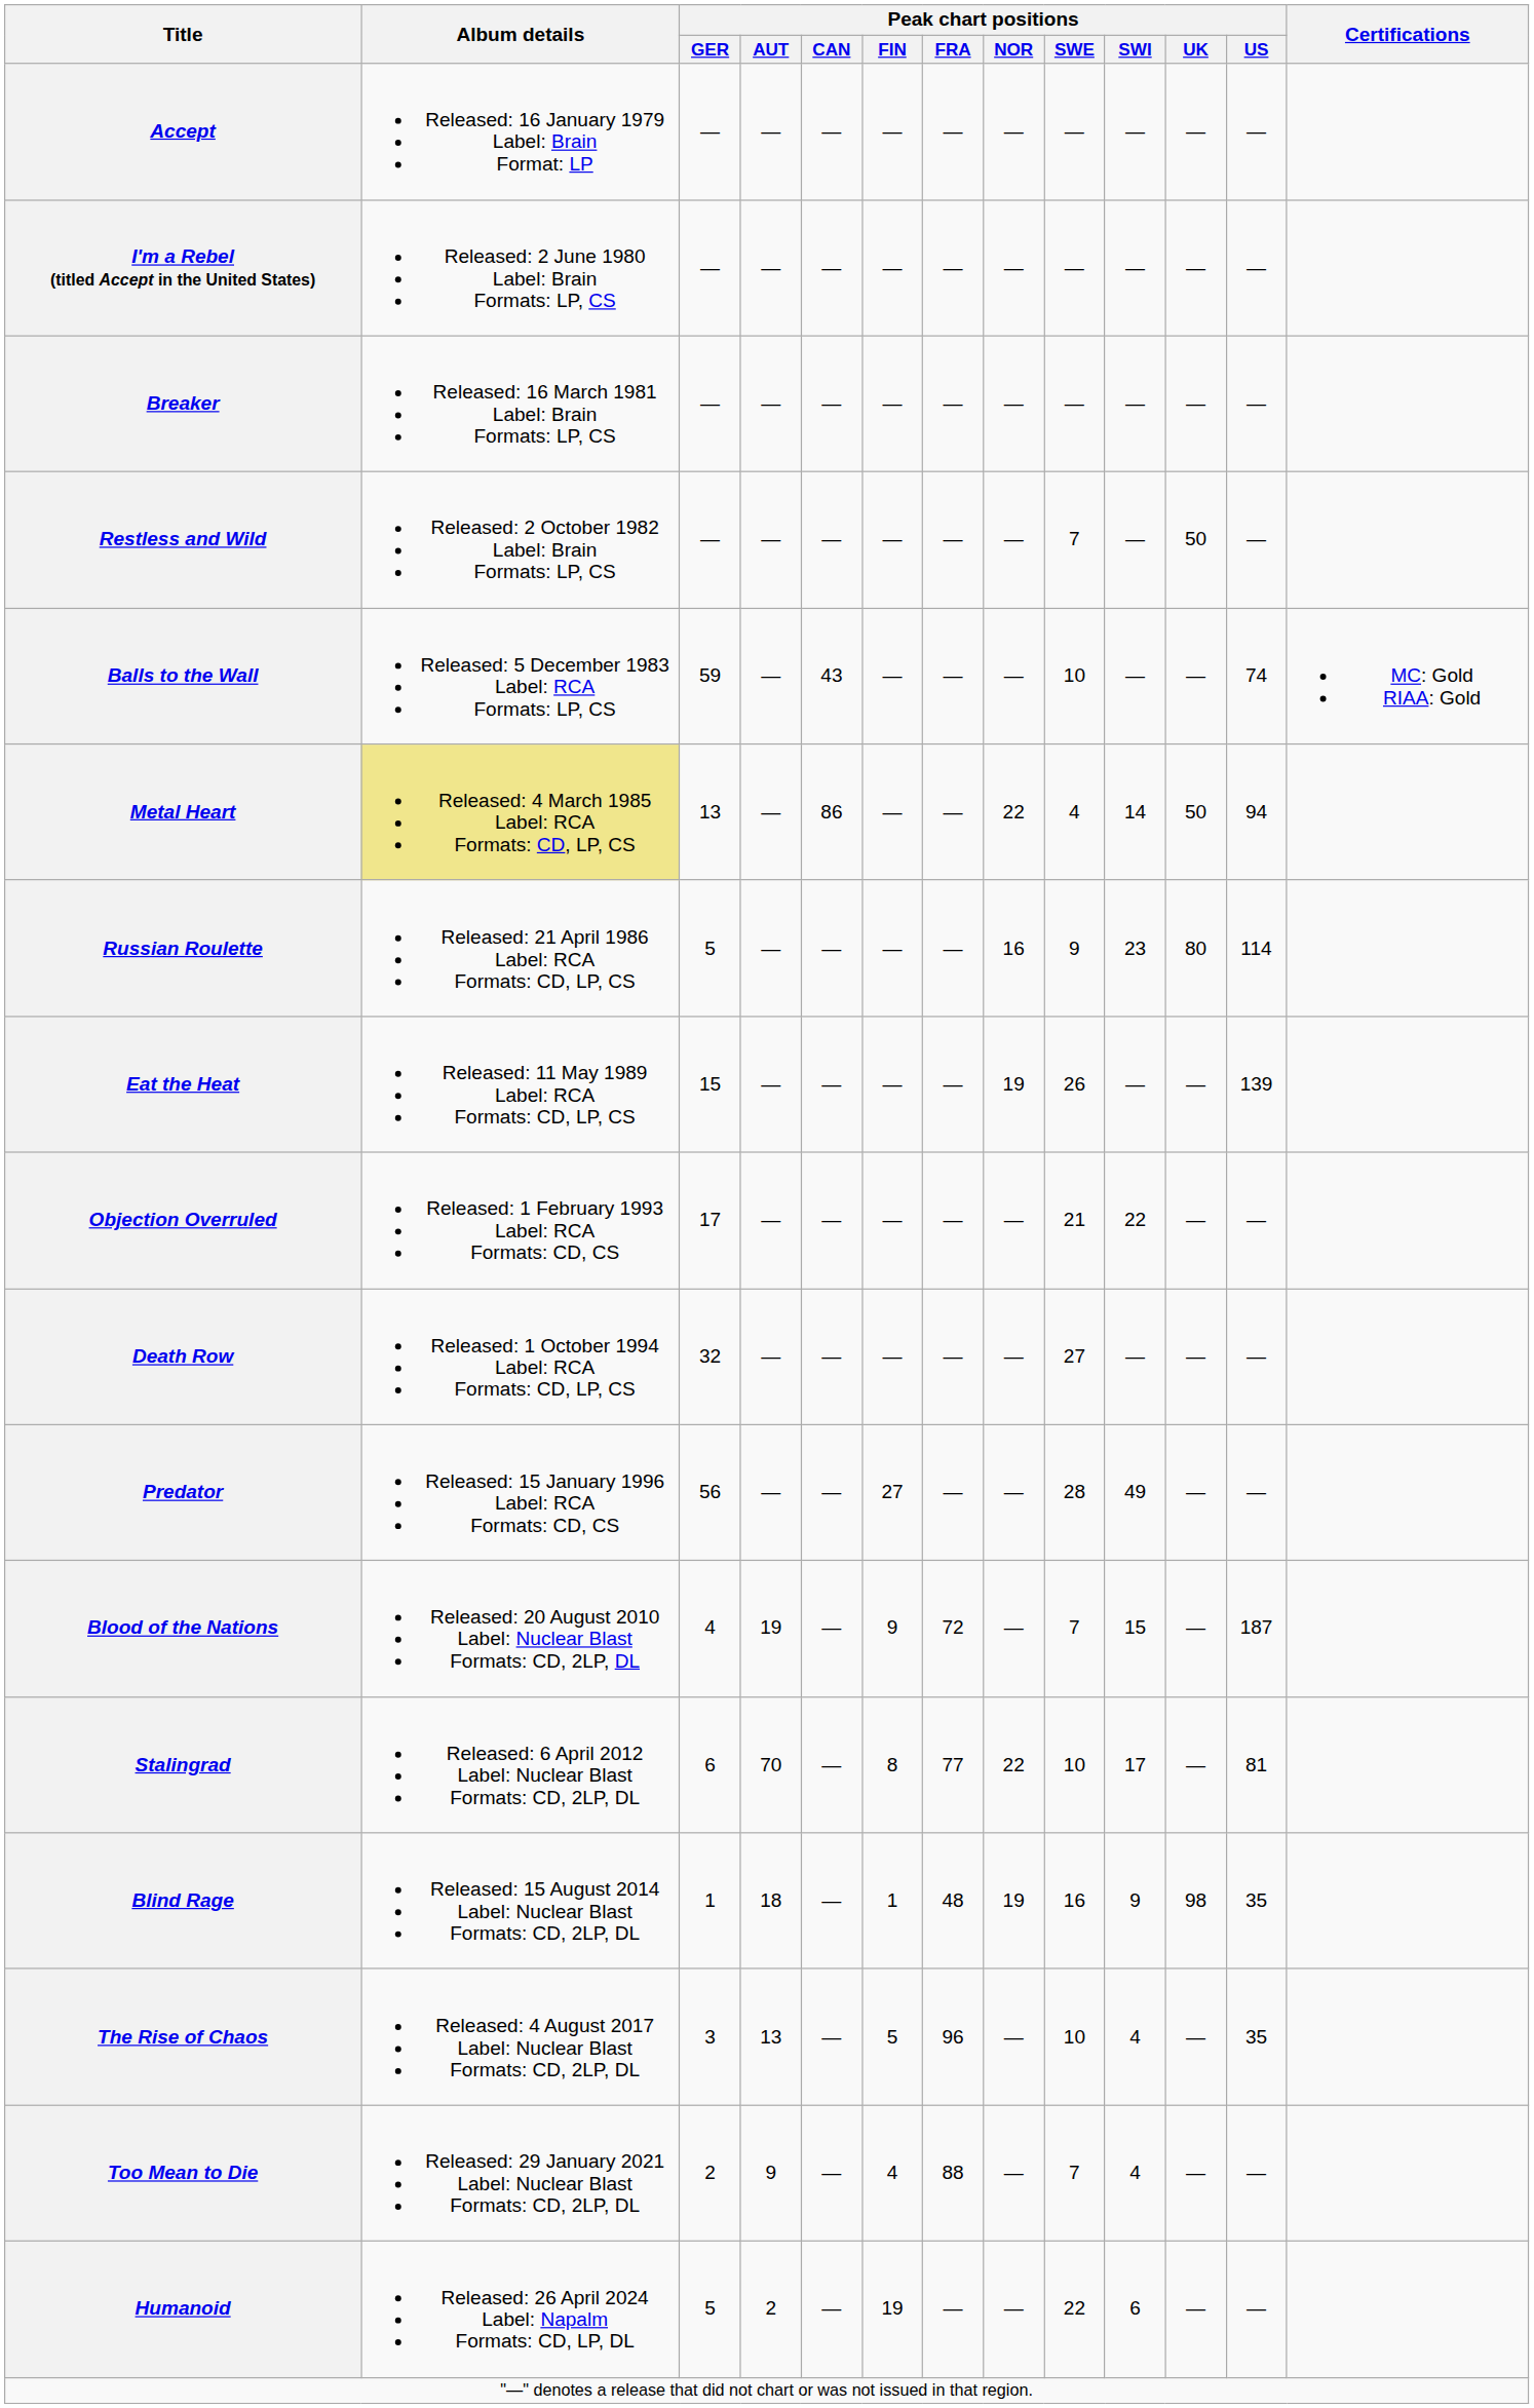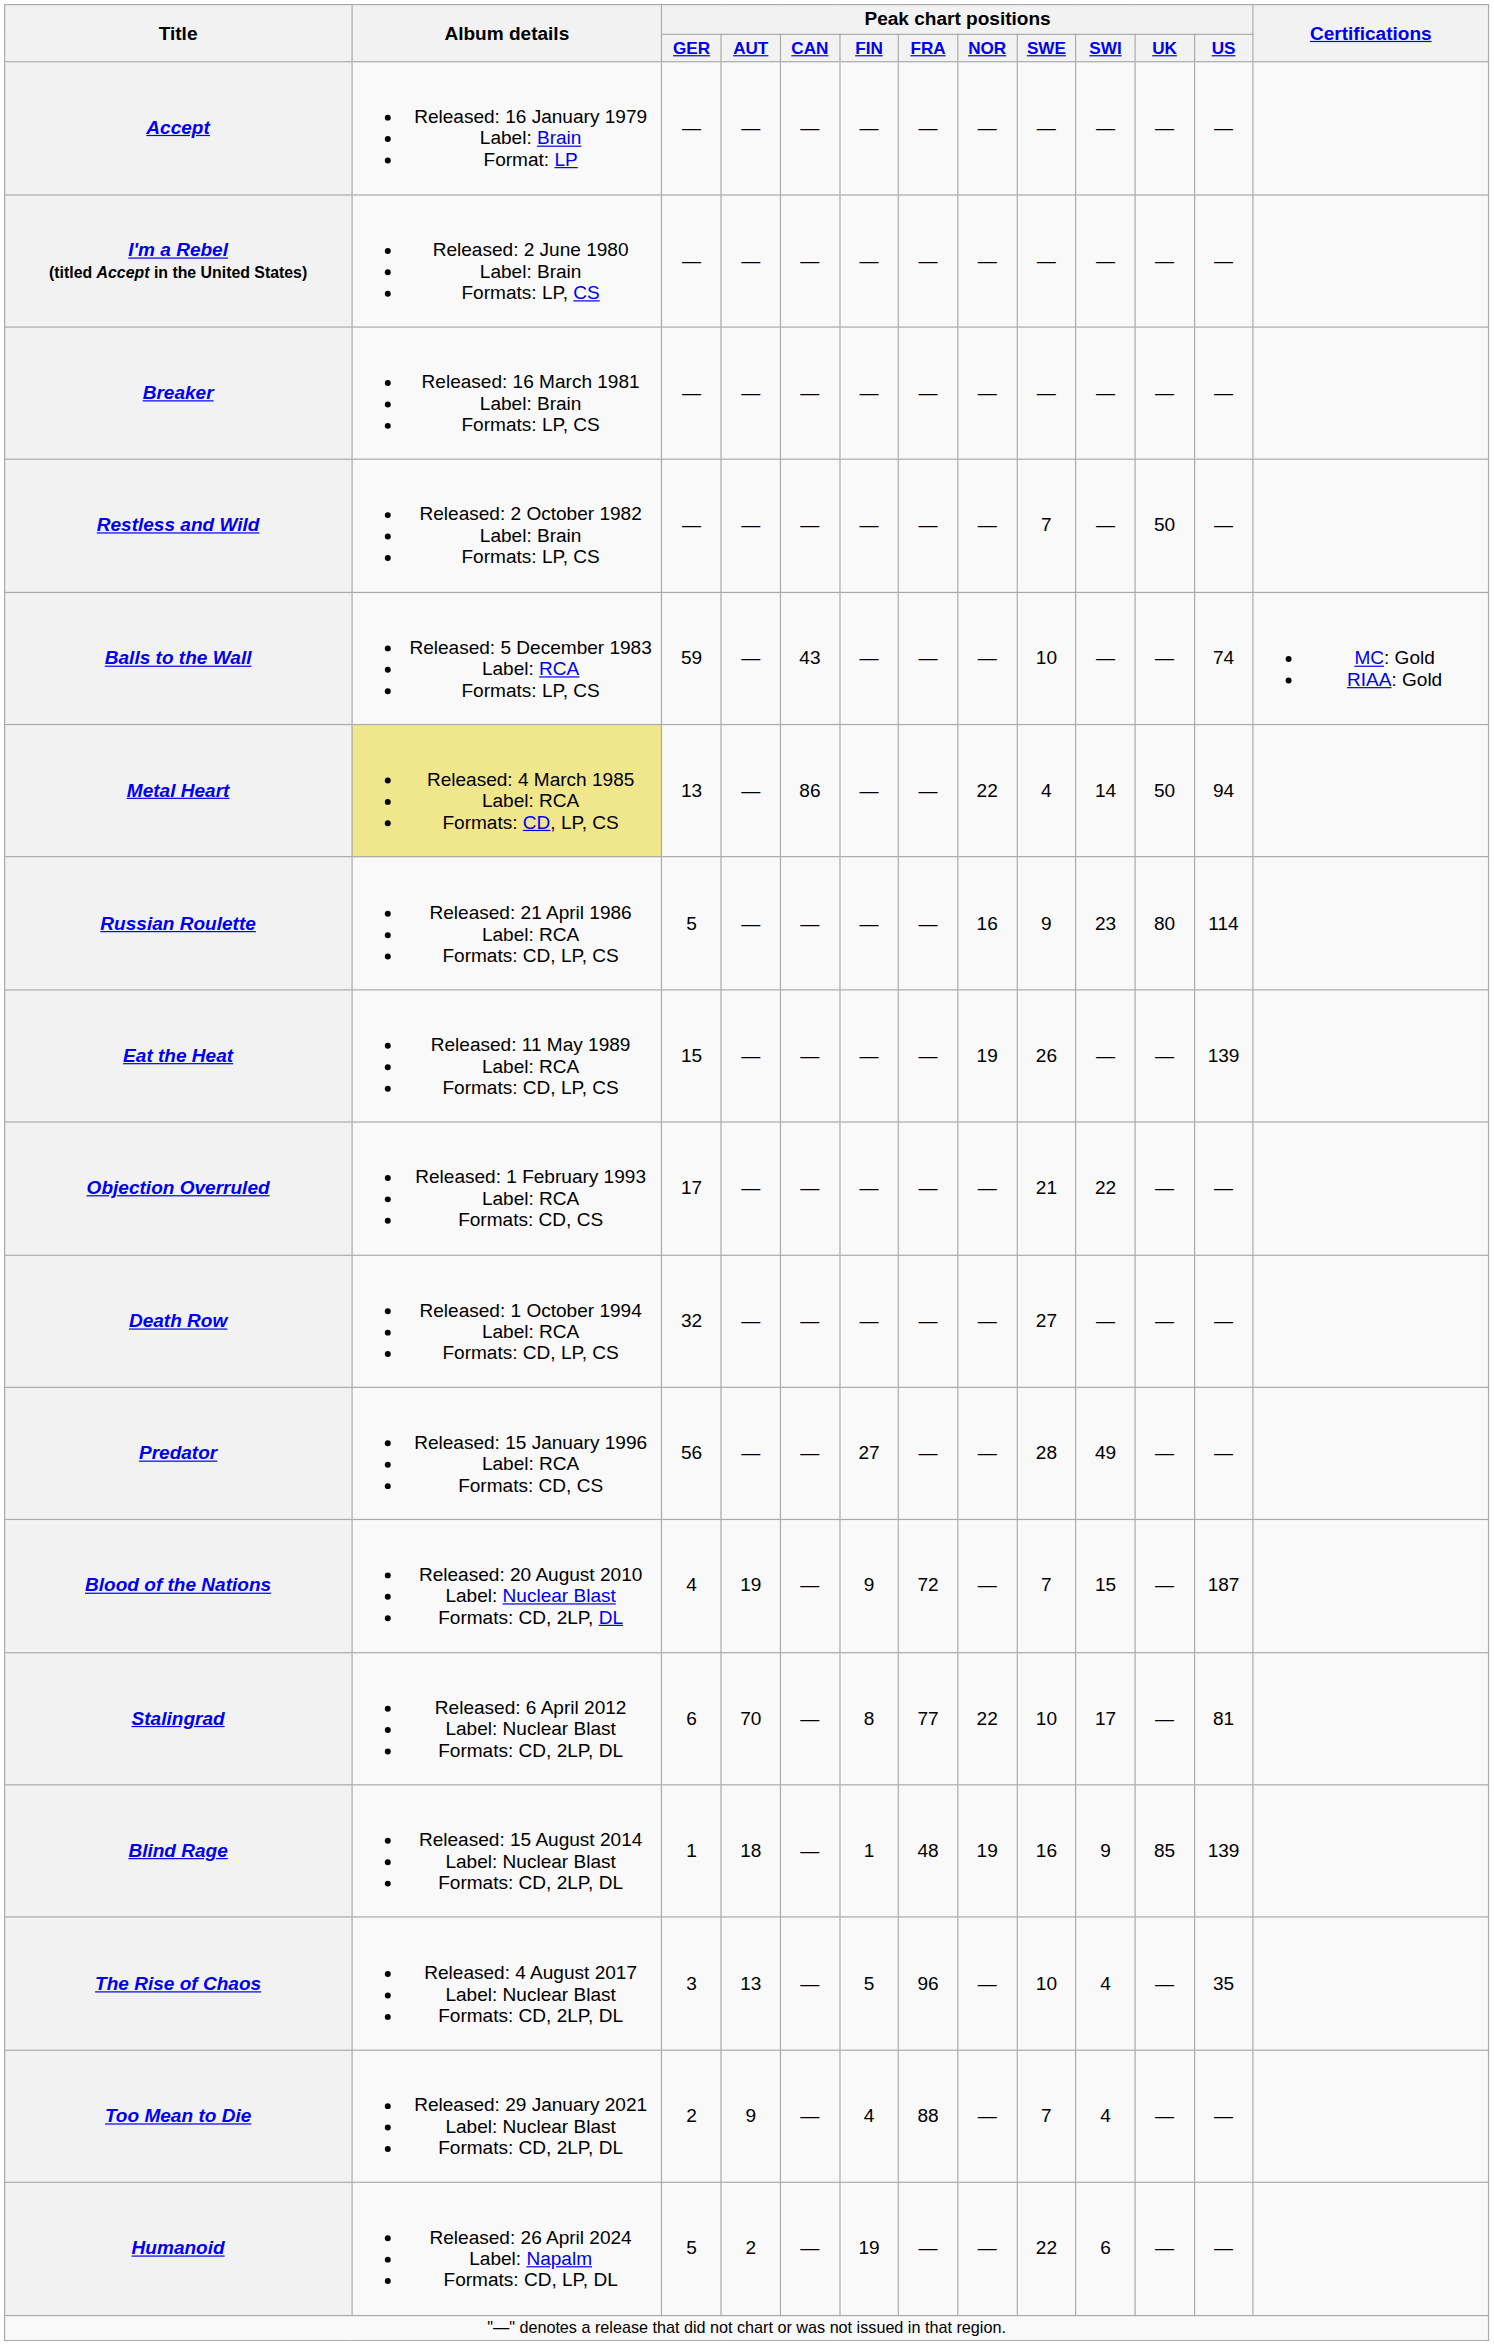Blind Rage | Peak chart positions / UK: 98 -> 85
Blind Rage | Peak chart positions / US: 35 -> 139
